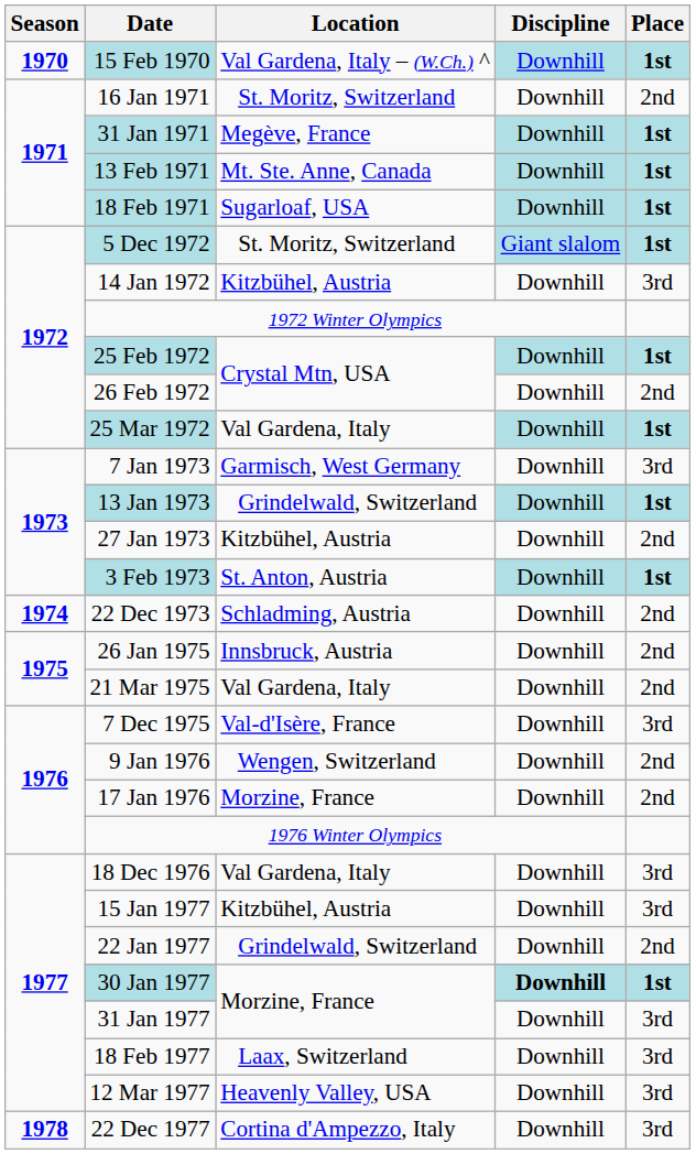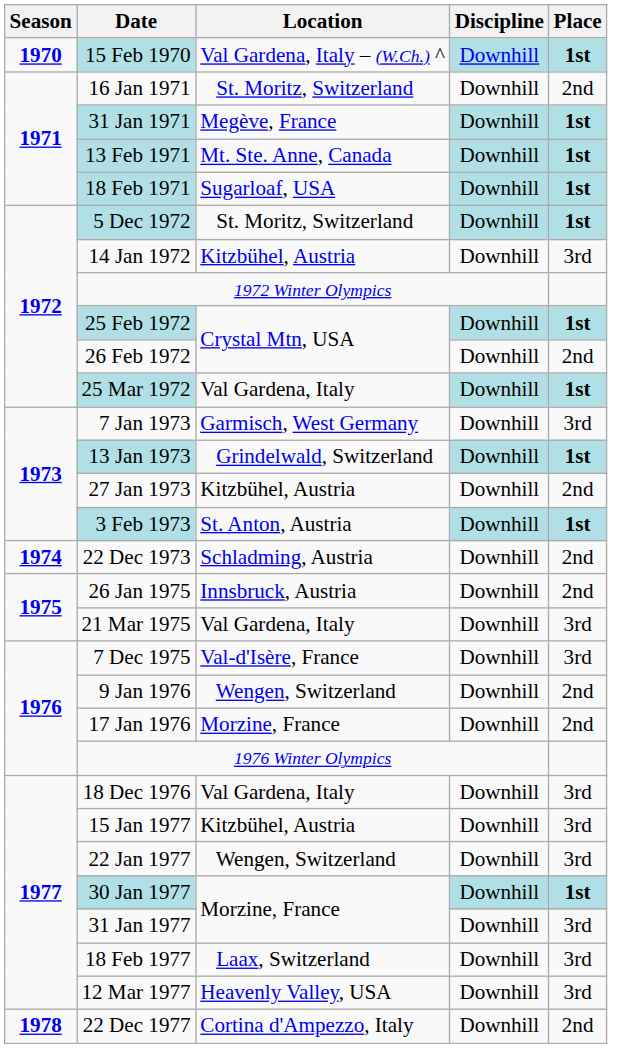5 Dec 1972 | Discipline: Giant slalom -> Downhill
21 Mar 1975 | Place: 2nd -> 3rd
22 Jan 1977 | Location: Grindelwald, Switzerland -> Wengen, Switzerland
22 Jan 1977 | Place: 2nd -> 3rd
30 Jan 1977 | Discipline: bold -> normal
22 Dec 1977 | Place: 3rd -> 2nd
